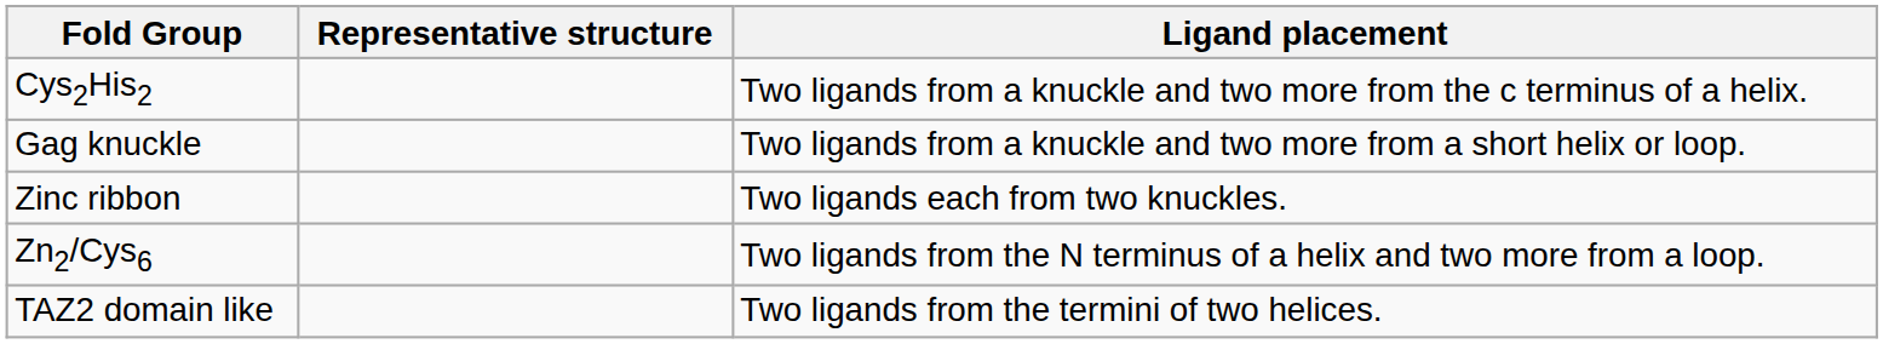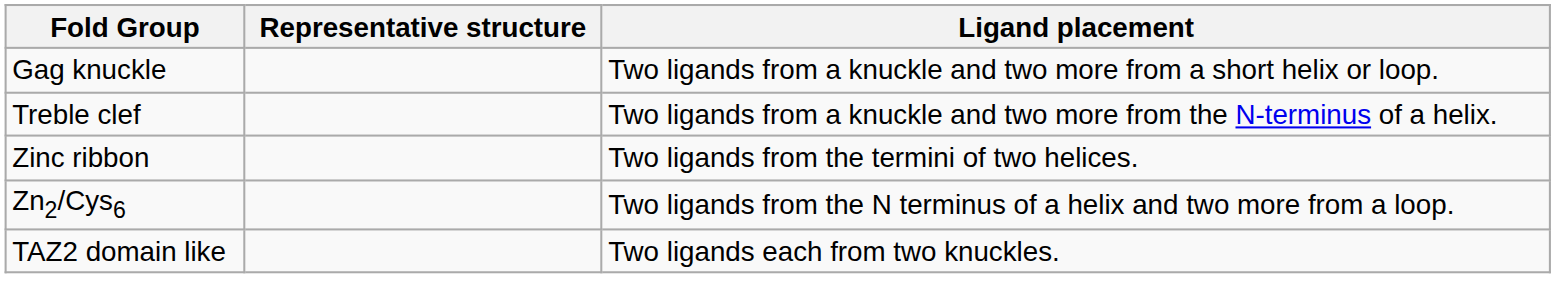- row: Cys2His2 | Two ligands from a knuckle and two more from the c terminus of a helix.
+ row: Treble clef | Two ligands from a knuckle and two more from the N-terminus of a helix.
Zinc ribbon | Ligand placement: Two ligands each from two knuckles. -> Two ligands from the termini of two helices.
TAZ2 domain like | Ligand placement: Two ligands from the termini of two helices. -> Two ligands each from two knuckles.
